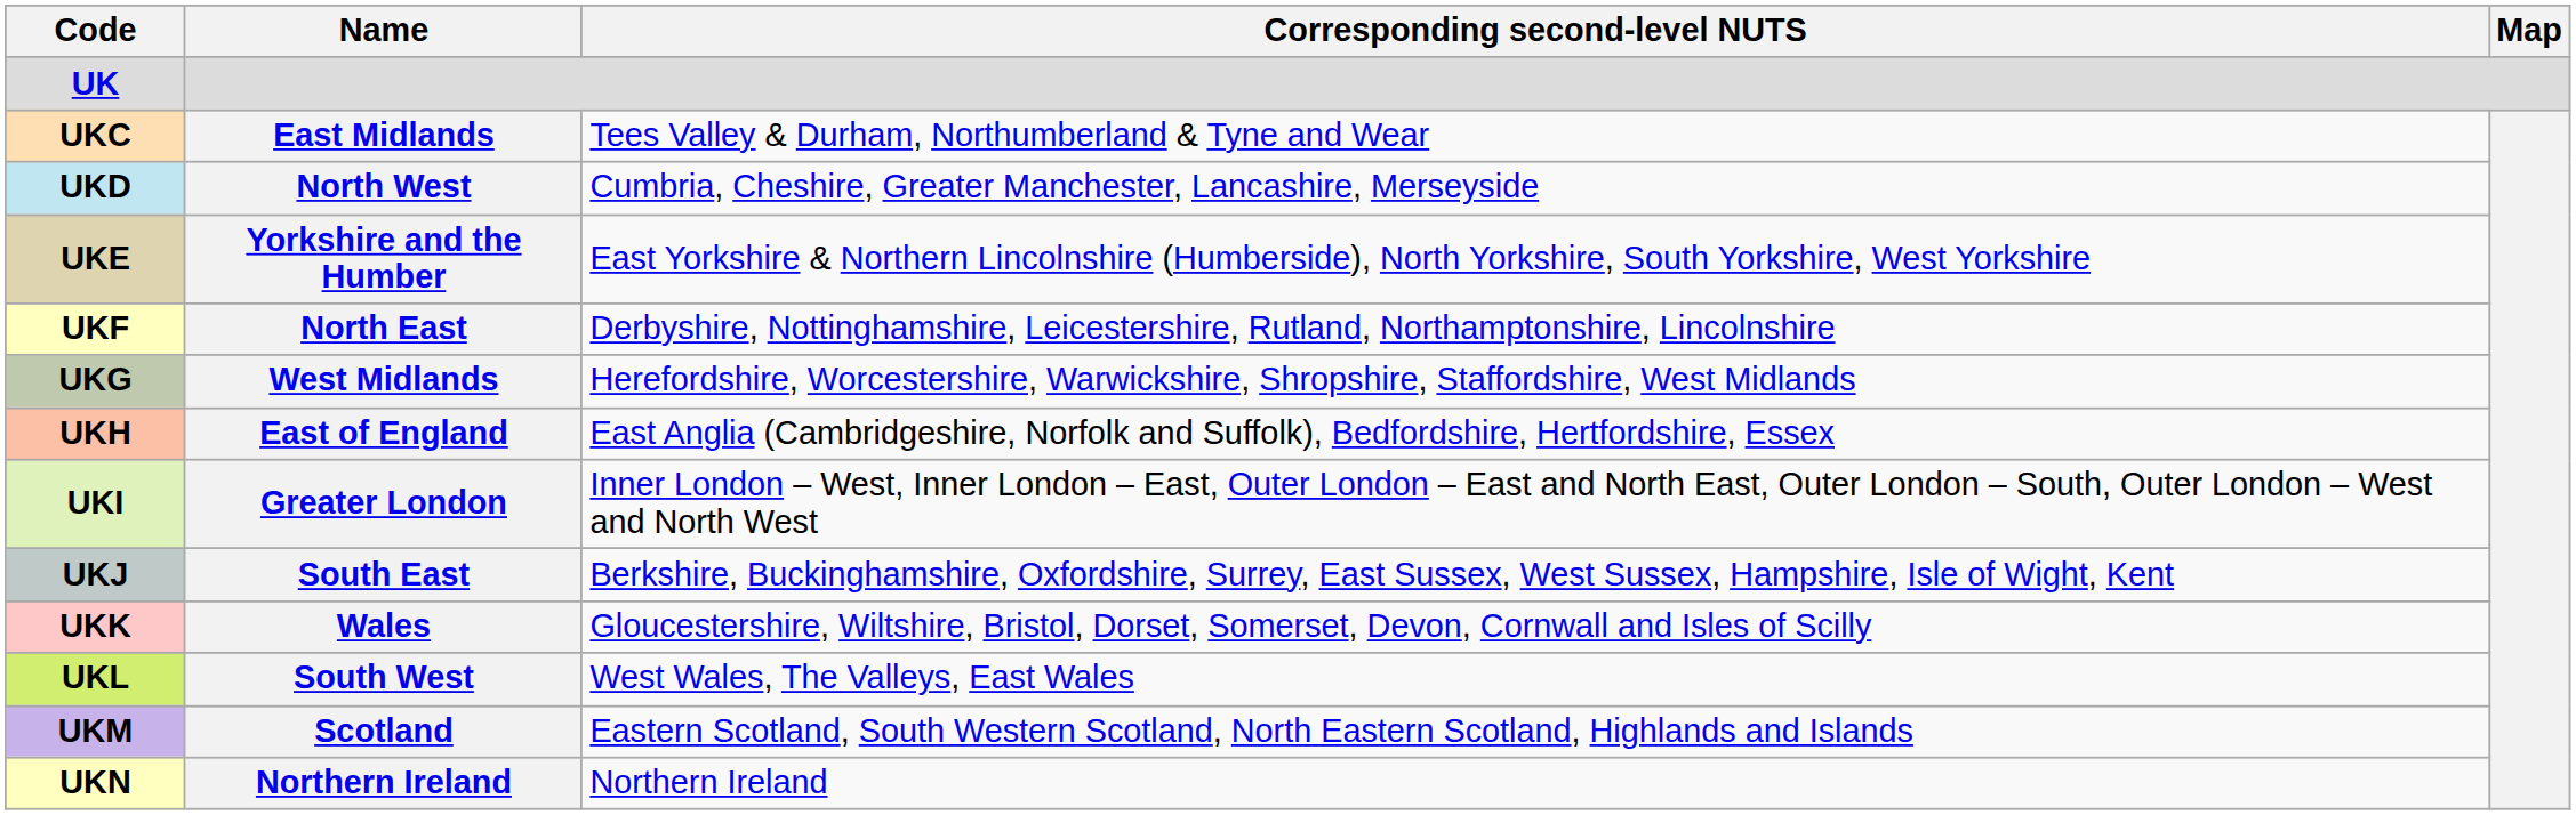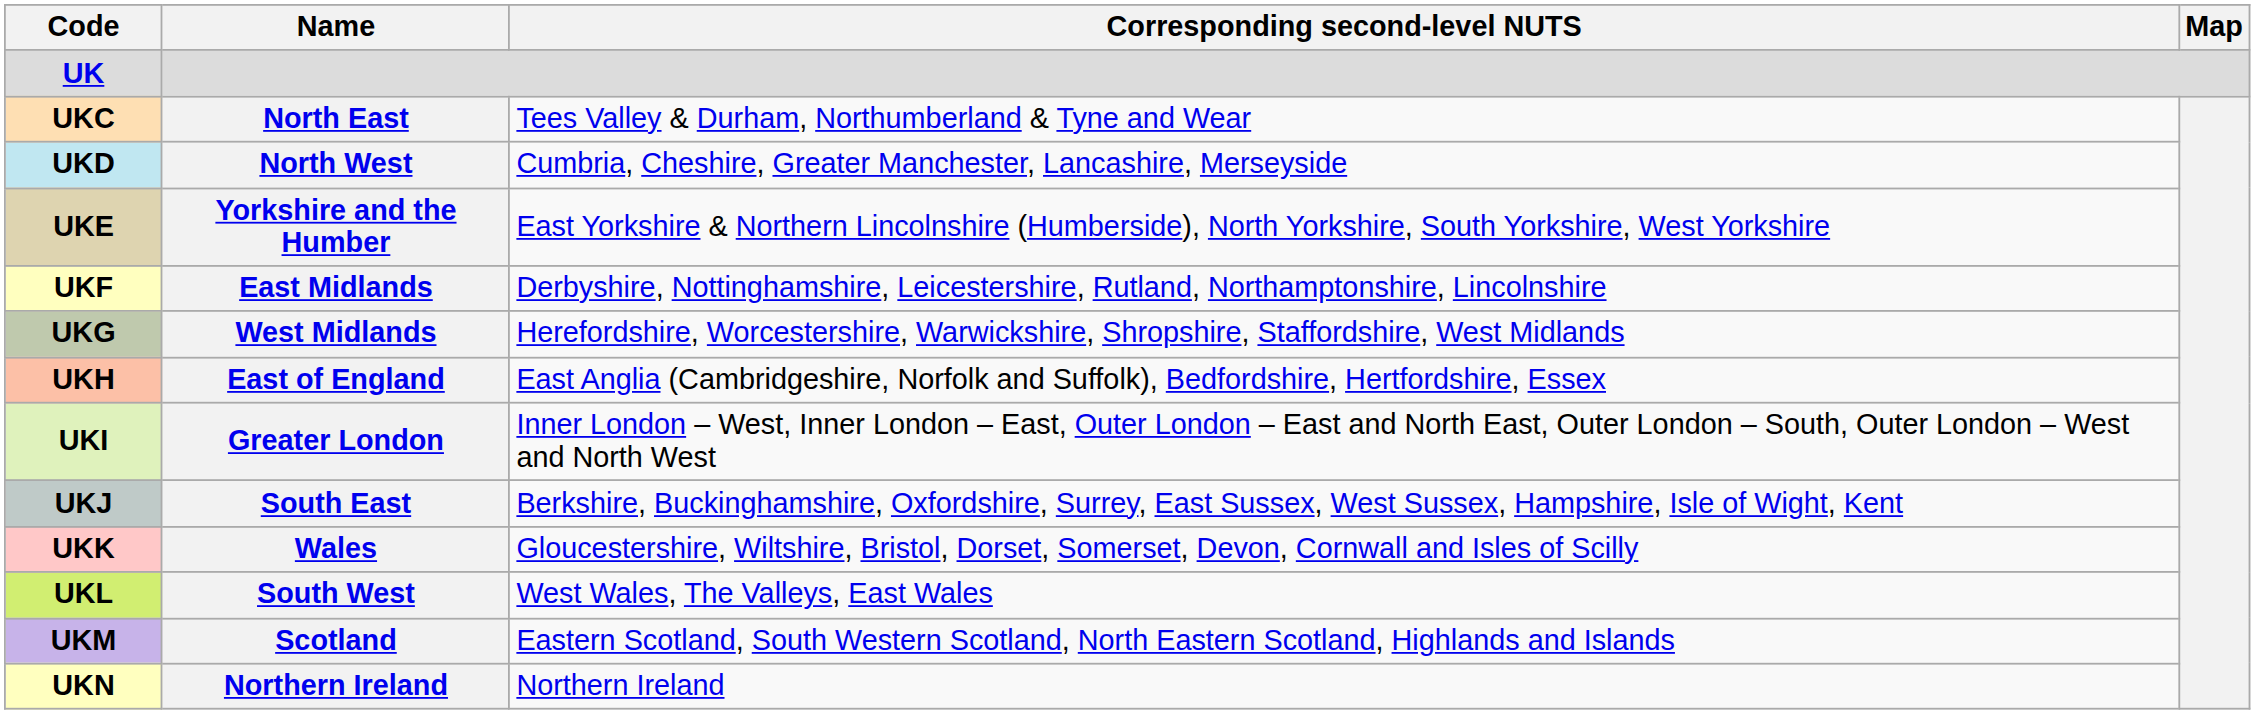UKC | Name: East Midlands -> North East
UKF | Name: North East -> East Midlands
